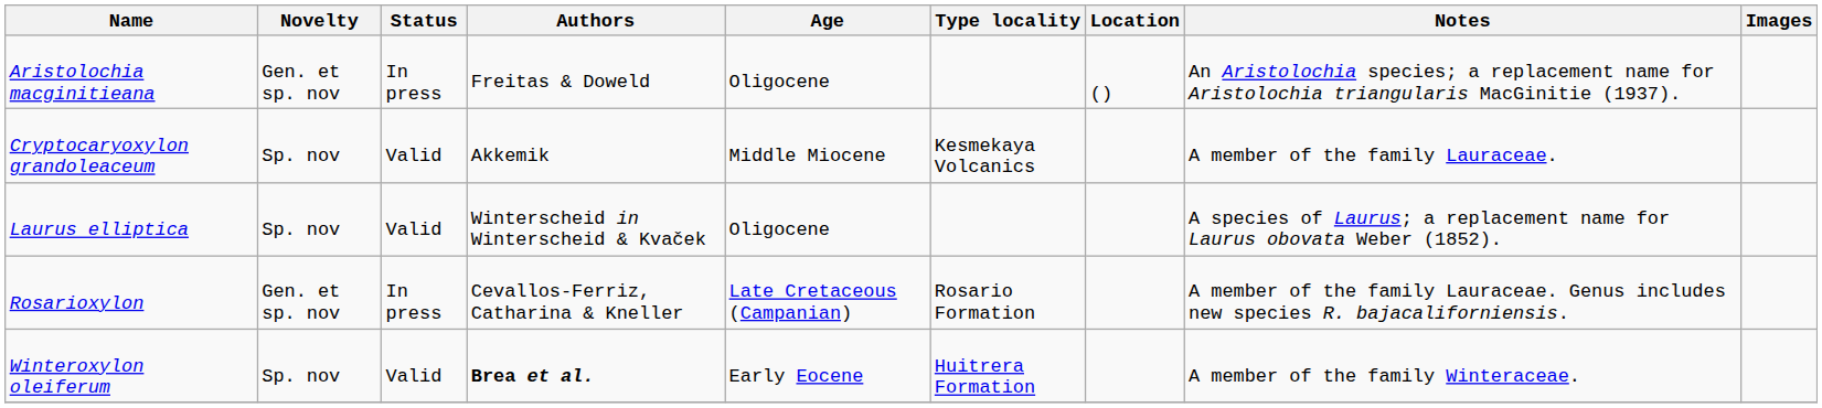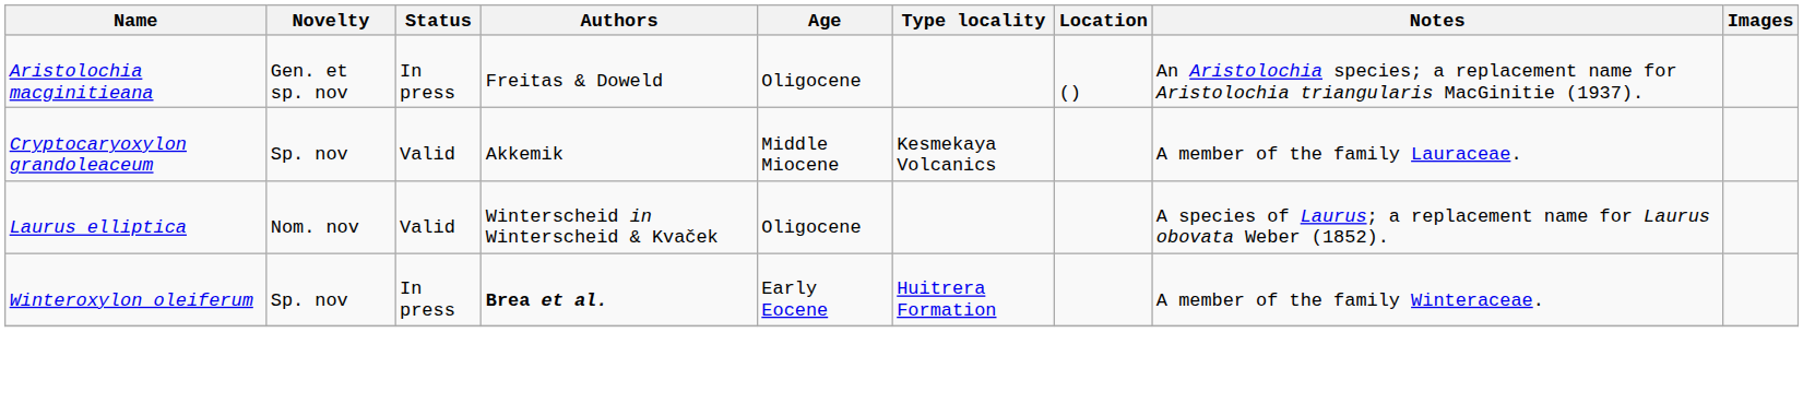Laurus elliptica | Novelty: Sp. nov -> Nom. nov
- row: Rosarioxylon | Gen. et sp. nov | In press | Cevallos-Ferriz, Catharina & Kneller | Late Cretaceous (Campanian) | Rosario Formation | A member of the family Lauraceae. Genus includes new species R. bajacaliforniensis.
Winteroxylon oleiferum | Status: Valid -> In press
